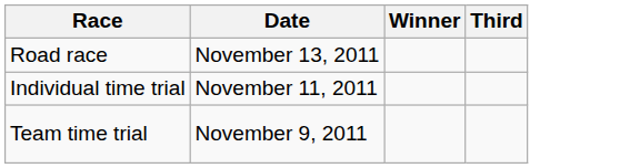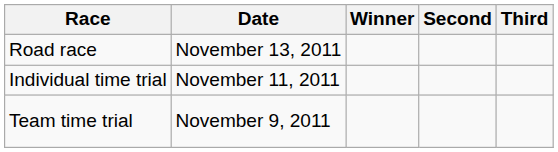+ column: Second
